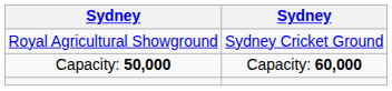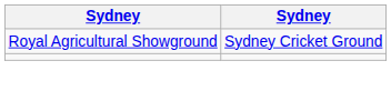- row: Capacity: 50,000 | Capacity: 60,000
